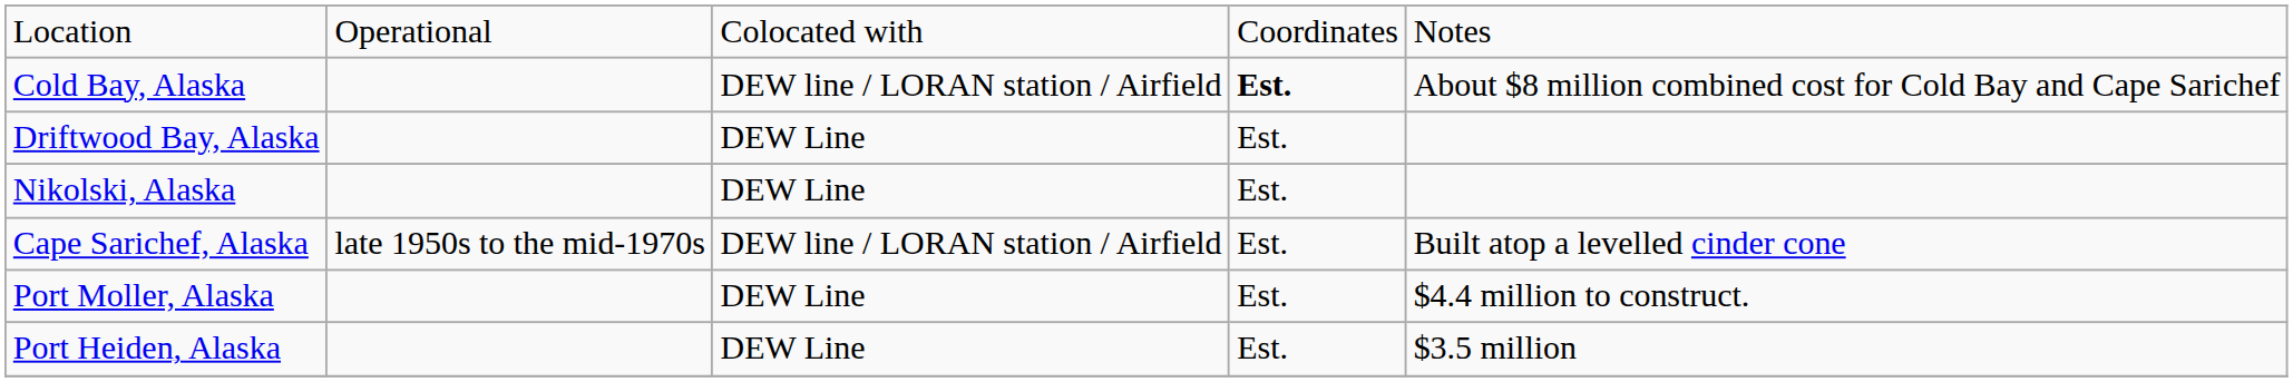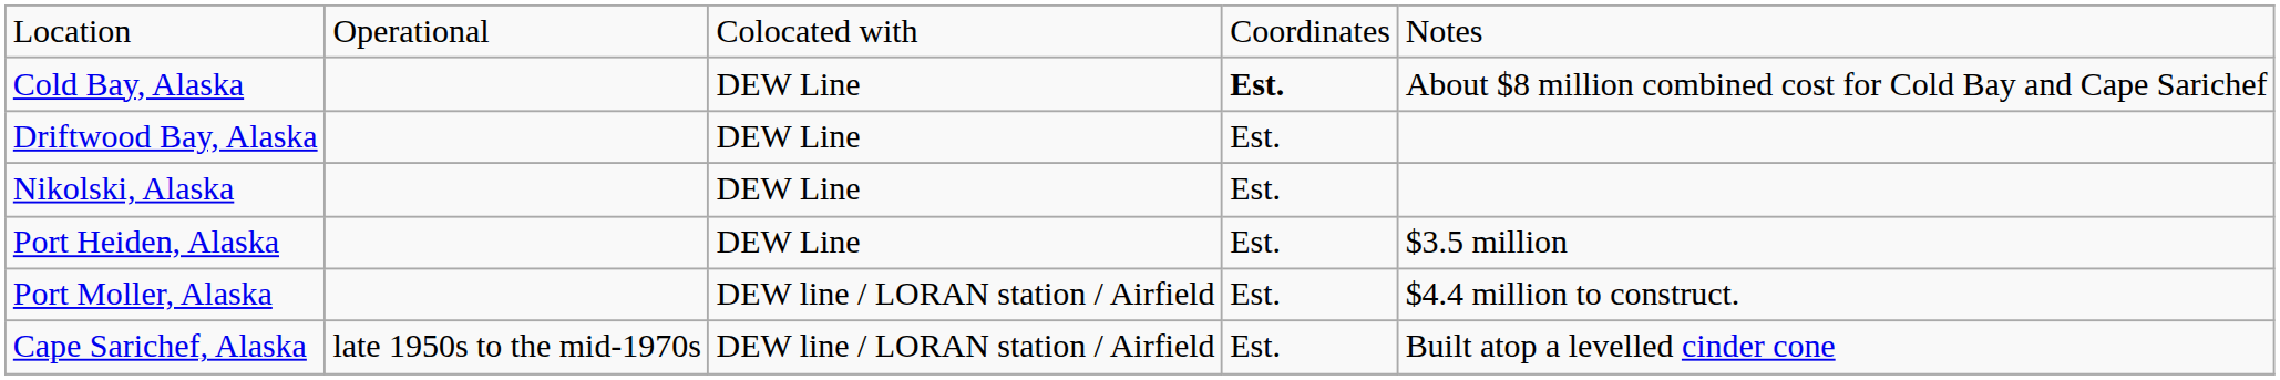Cold Bay, Alaska | column 3: DEW line / LORAN station / Airfield -> DEW Line
rows swapped: Port Heiden, Alaska <-> Cape Sarichef, Alaska
Port Moller, Alaska | column 3: DEW Line -> DEW line / LORAN station / Airfield
